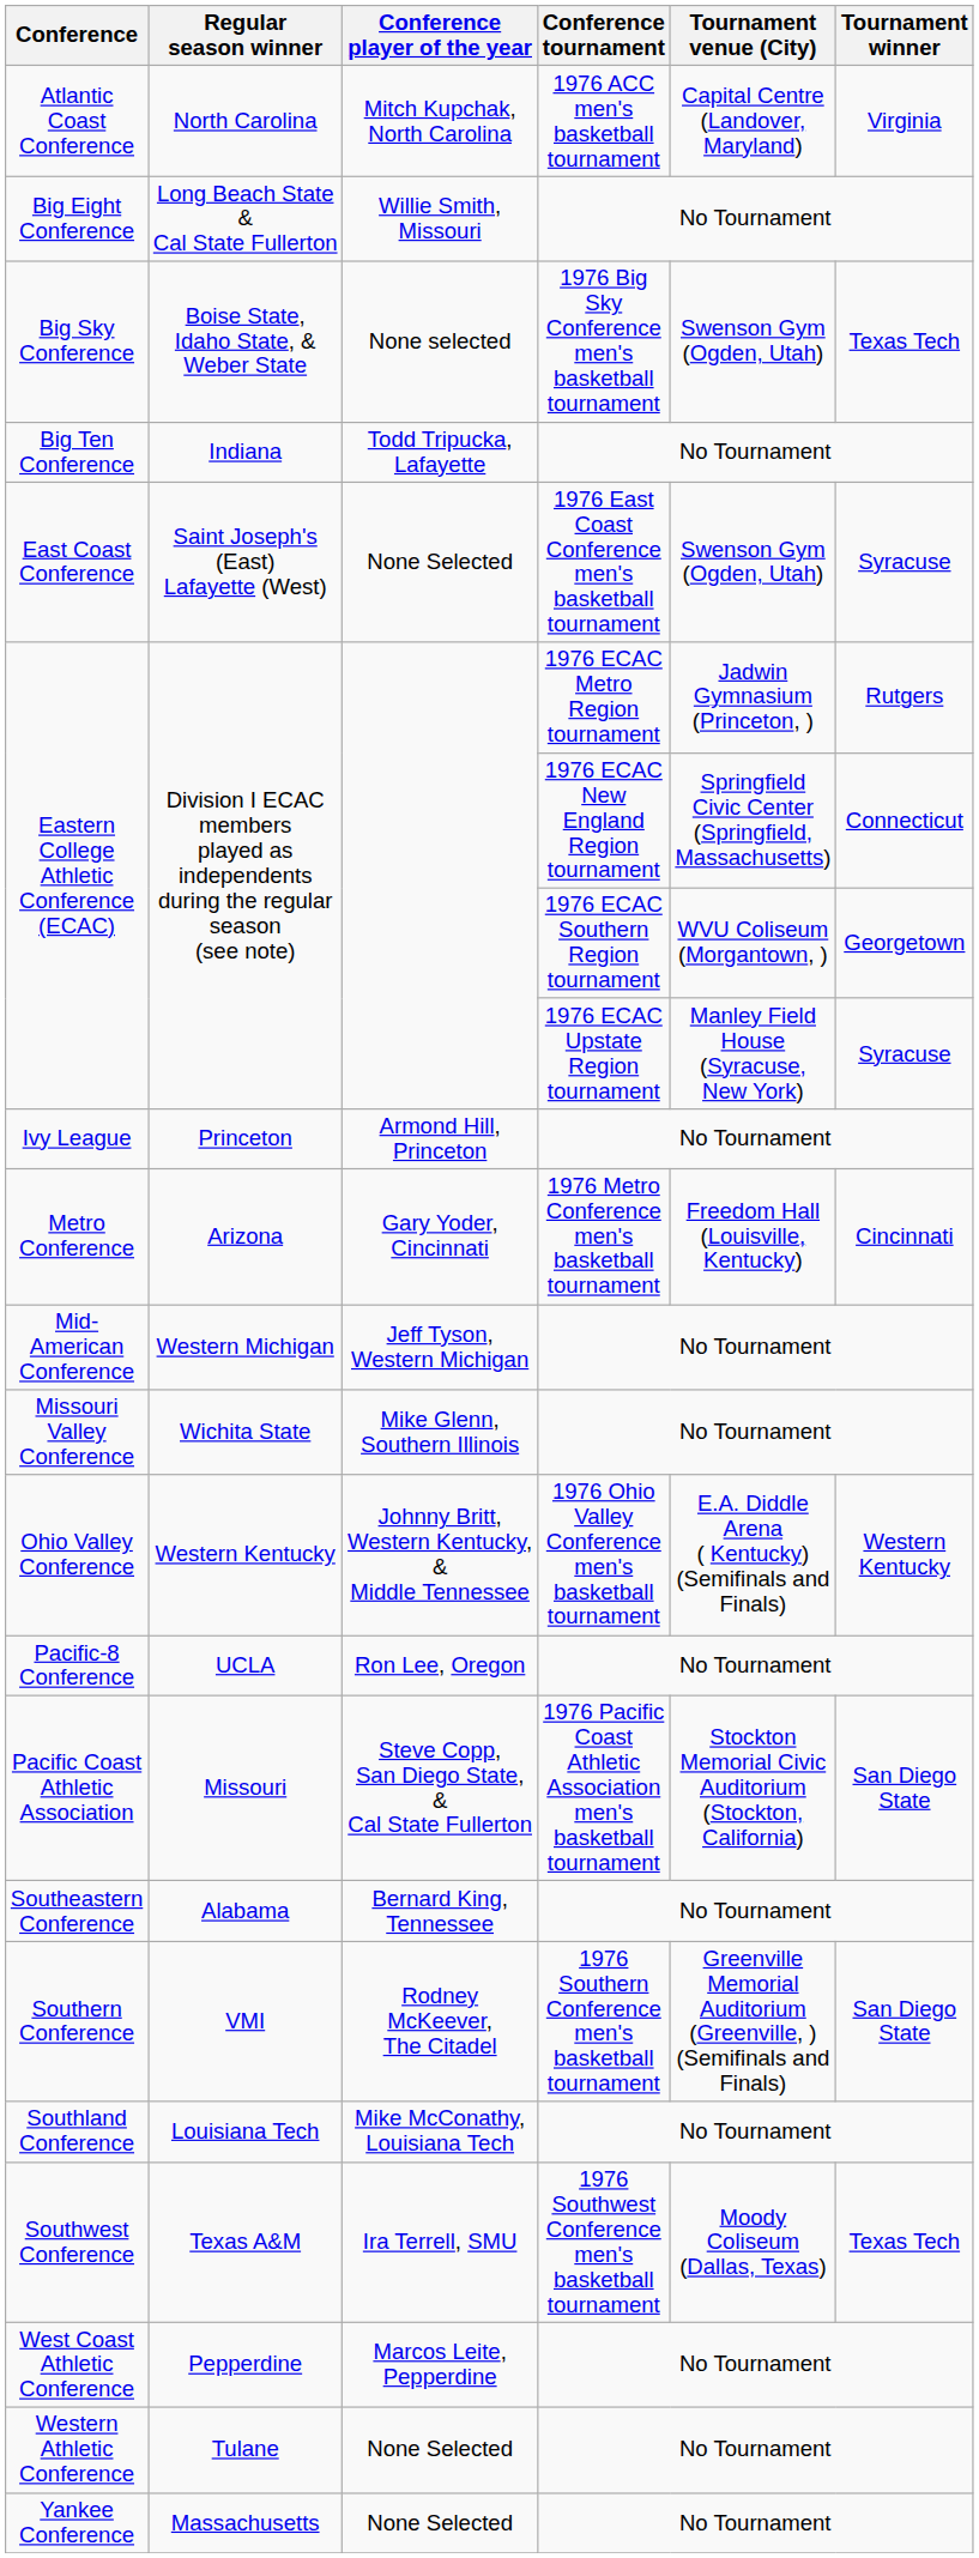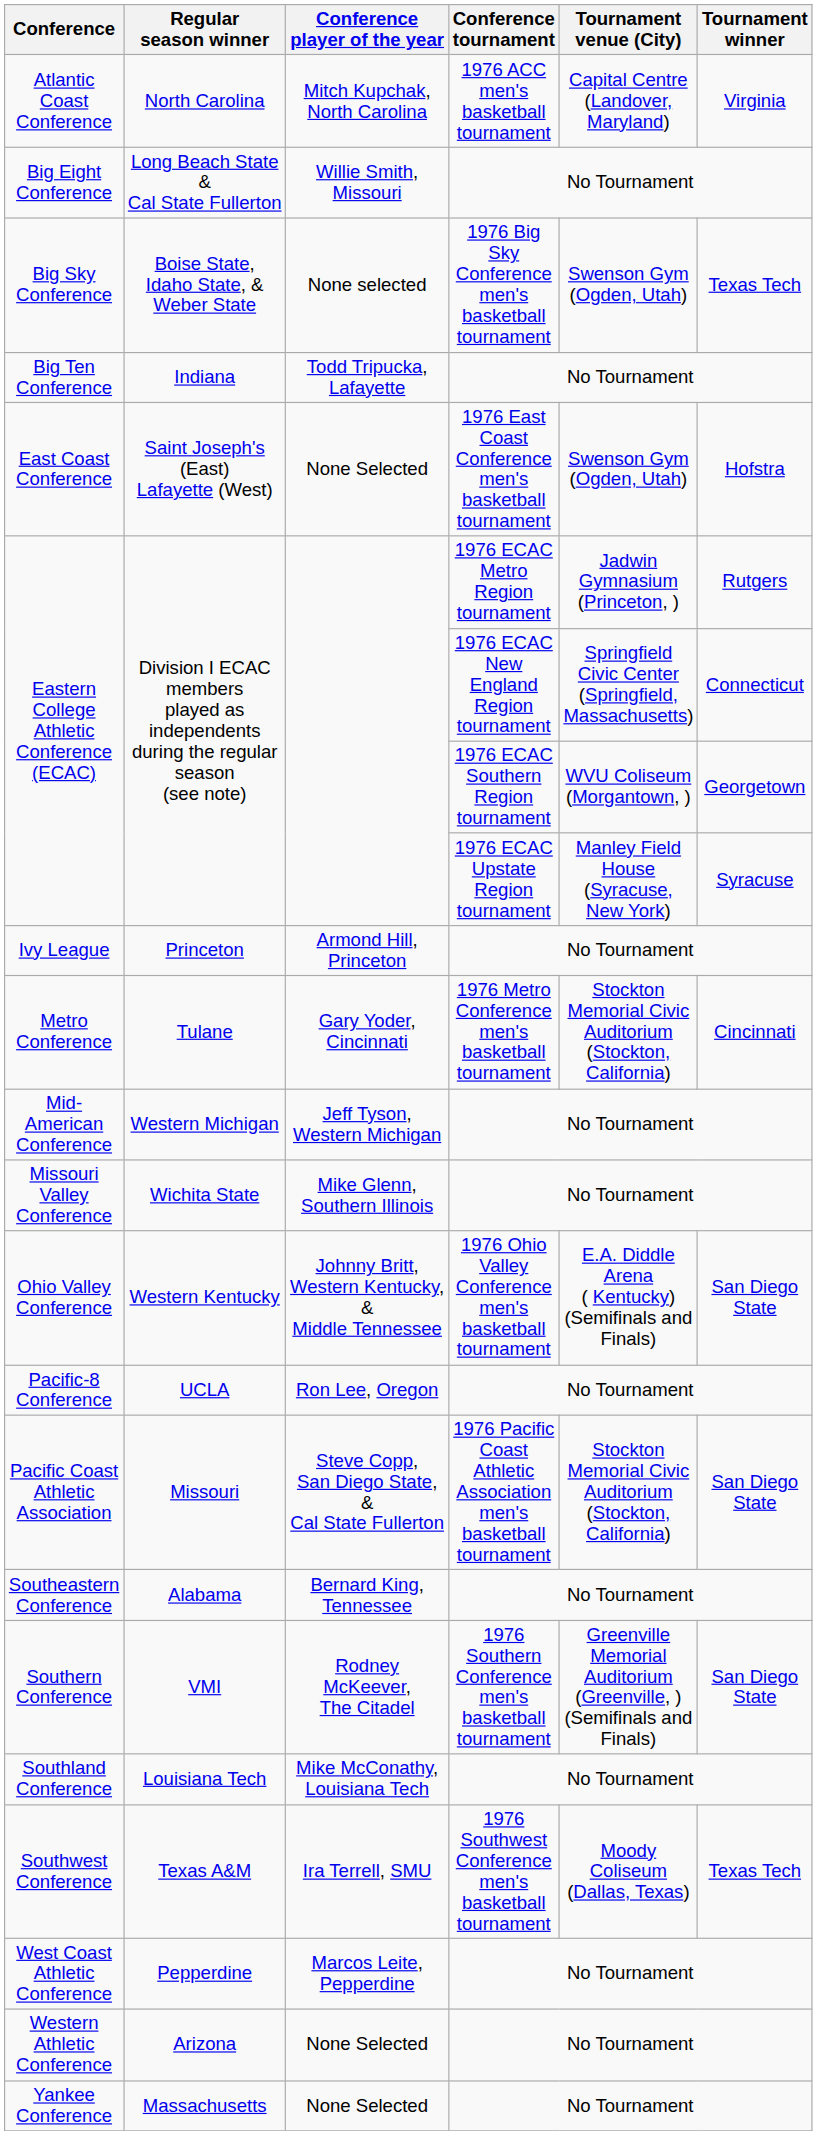East Coast Conference | Tournament winner: Syracuse -> Hofstra
Metro Conference | Regular season winner: Arizona -> Tulane
Metro Conference | Tournament venue (City): Freedom Hall (Louisville, Kentucky) -> Stockton Memorial Civic Auditorium (Stockton, California)
Ohio Valley Conference | Tournament winner: Western Kentucky -> San Diego State
Western Athletic Conference | Regular season winner: Tulane -> Arizona
